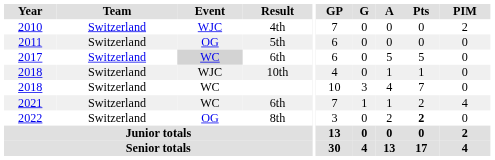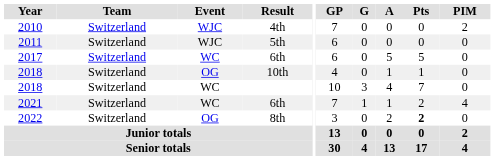2011 | Event: OG -> WJC
2017 | Event: lightgrey background -> no background
2018 / 10th | Event: WJC -> OG
